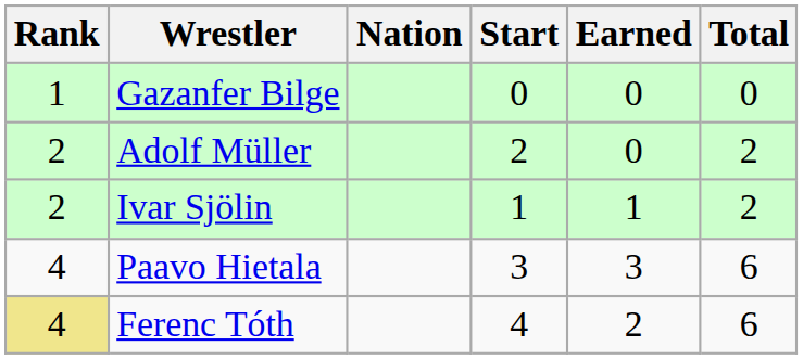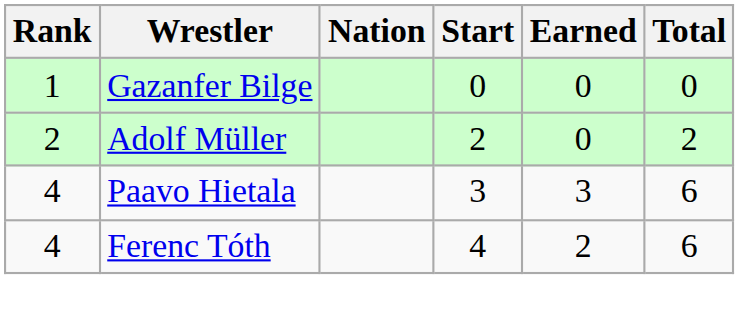- row: 2 | Ivar Sjölin | 1 | 1 | 2
Ferenc Tóth | Rank: khaki background -> no background
